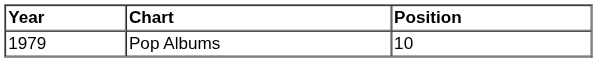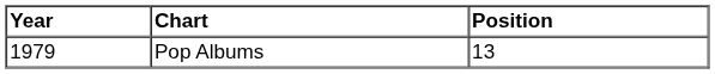Pop Albums | Position: 10 -> 13
